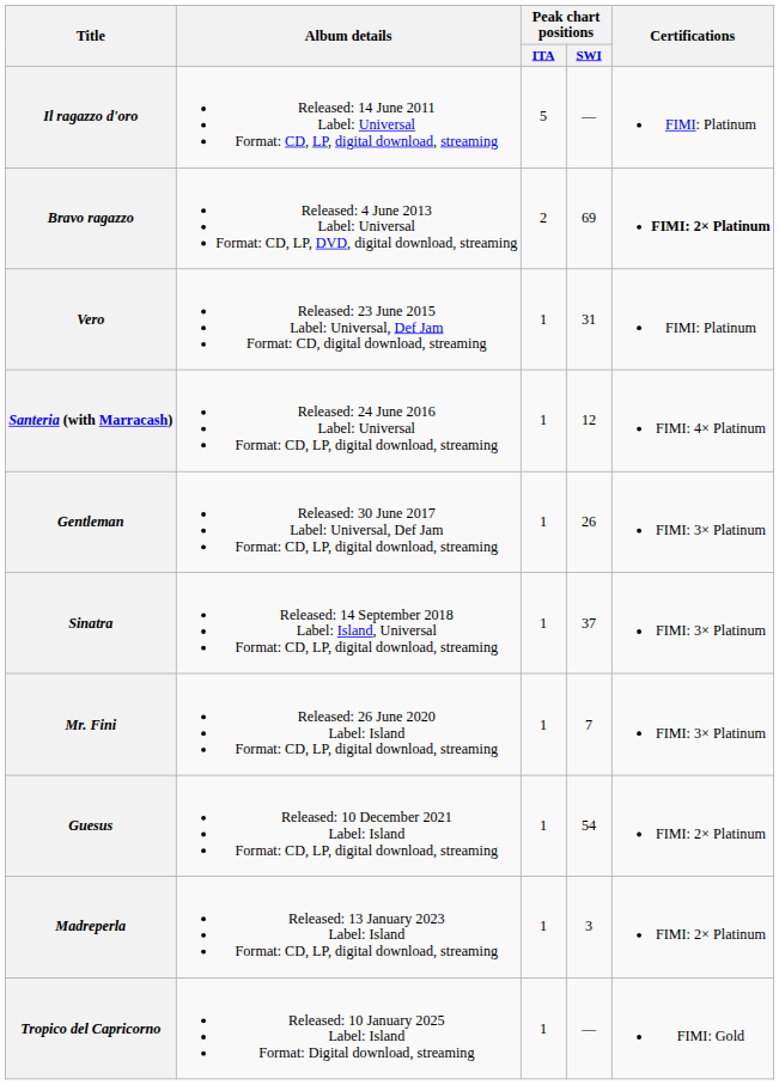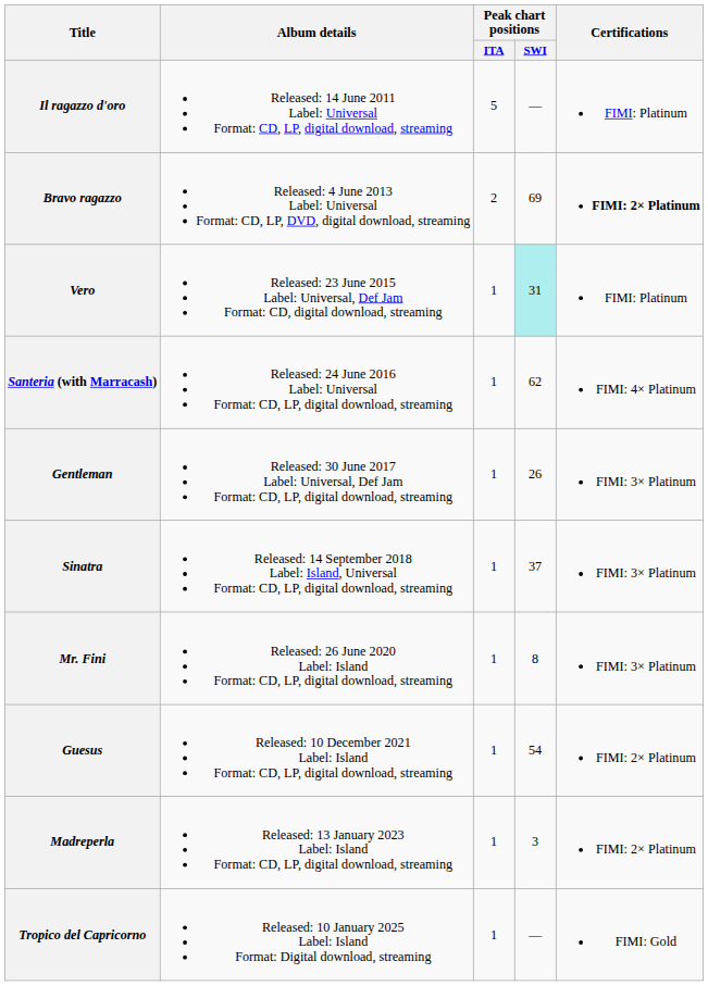Vero | Peak chart positions / SWI: no background -> paleturquoise background
Santeria (with Marracash) | Peak chart positions / SWI: 12 -> 62
Mr. Fini | Peak chart positions / SWI: 7 -> 8
